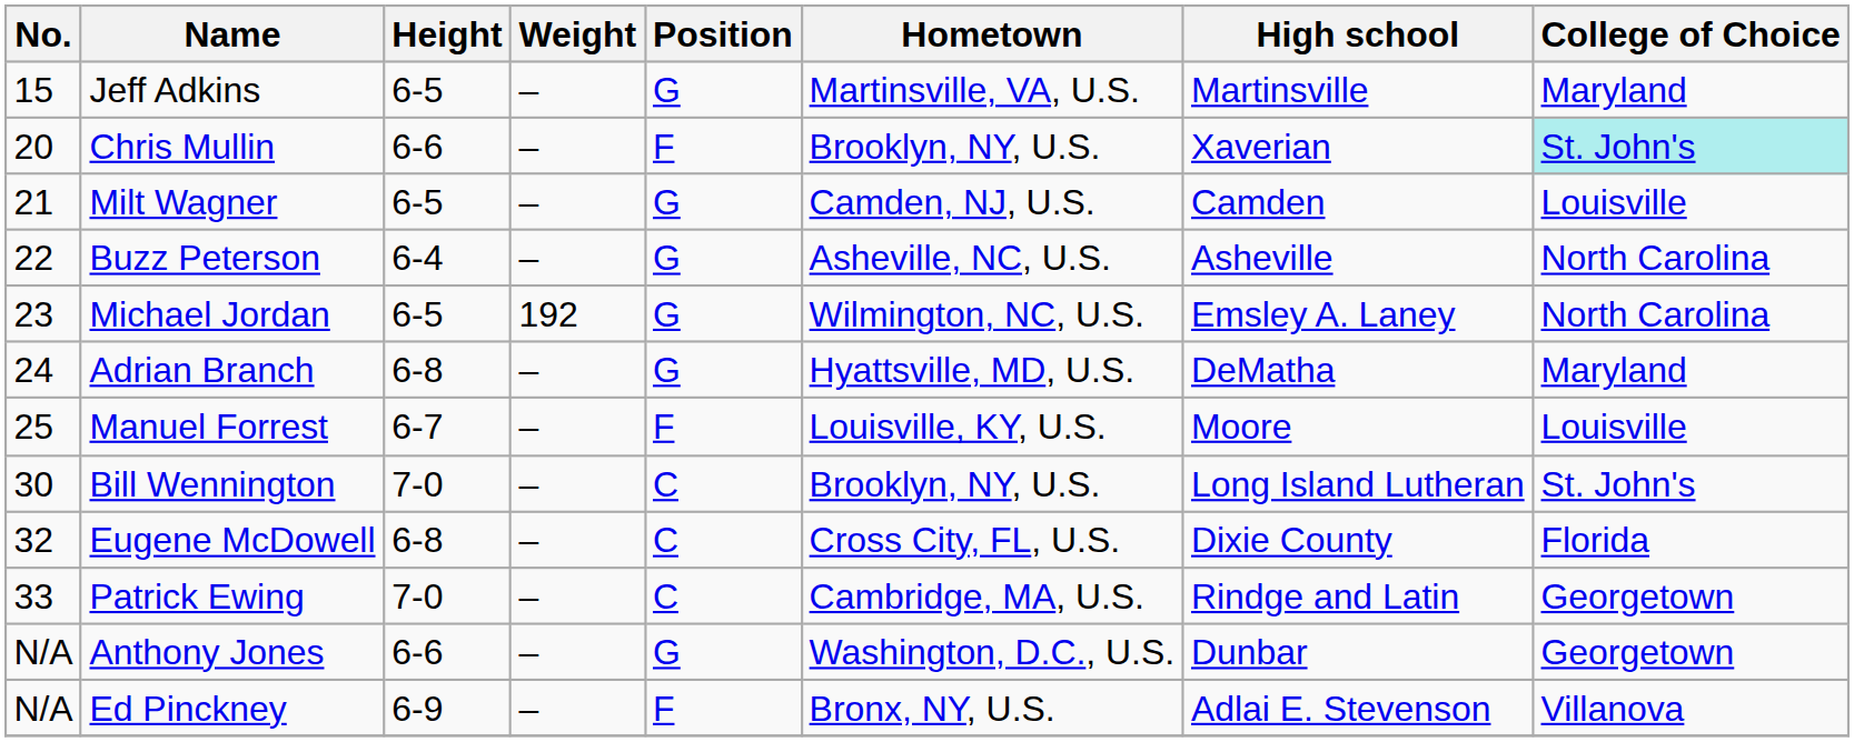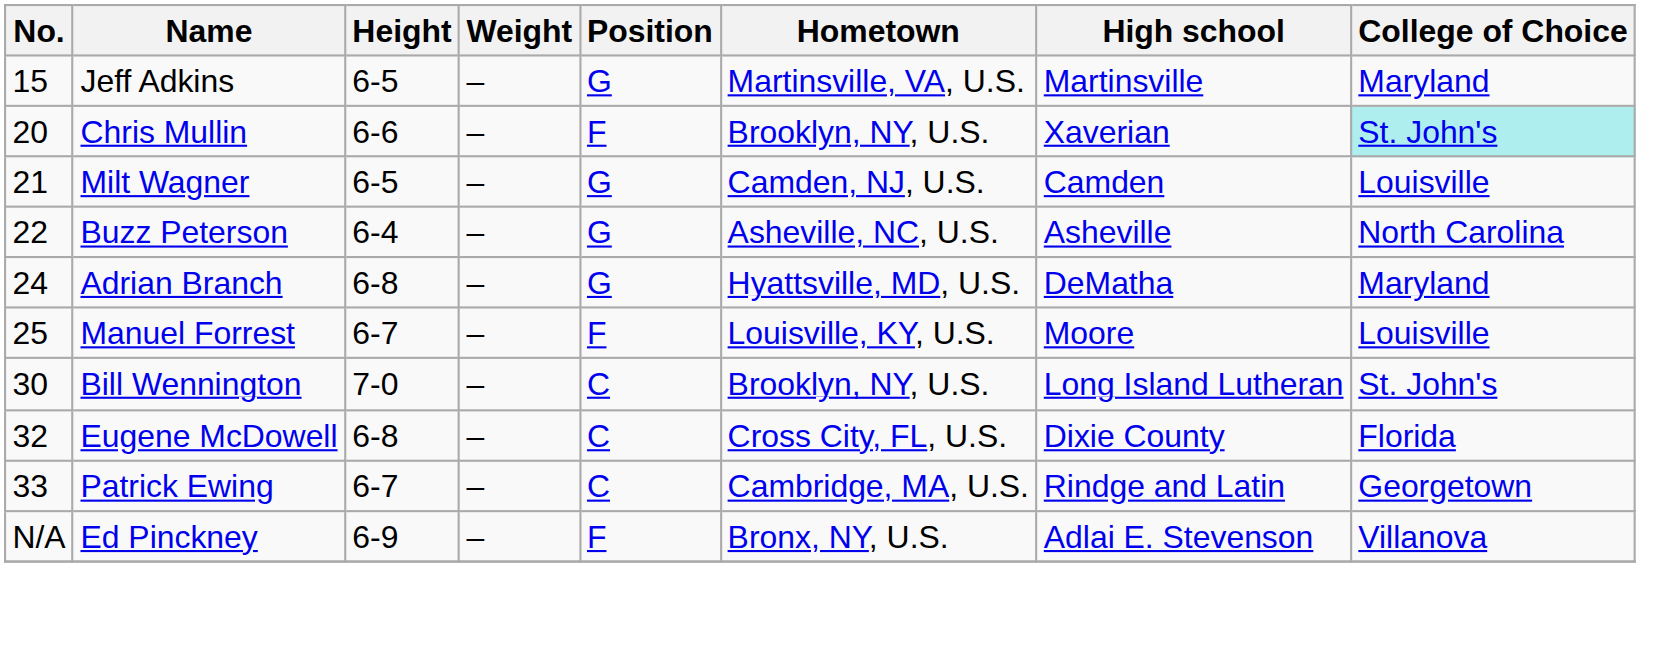- row: 23 | Michael Jordan | 6-5 | 192 | G | Wilmington, NC, U.S. | Emsley A. Laney | North Carolina
Patrick Ewing | Height: 7-0 -> 6-7
- row: N/A | Anthony Jones | 6-6 | – | G | Washington, D.C., U.S. | Dunbar | Georgetown
